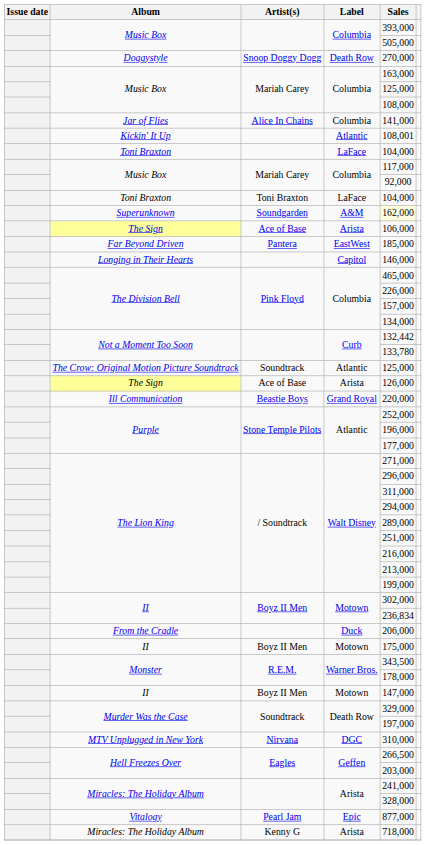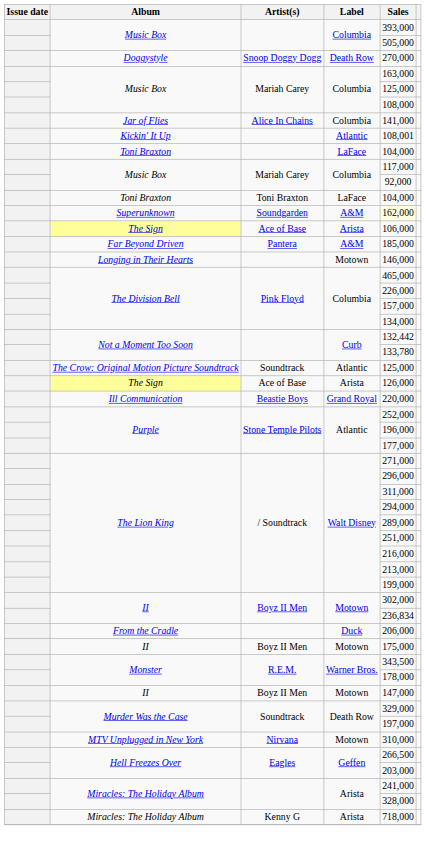Far Beyond Driven | Label: EastWest -> A&M
Longing in Their Hearts | Label: Capitol -> Motown
MTV Unplugged in New York | Label: DGC -> Motown
- row: Vitalogy | Pearl Jam | Epic | 877,000
